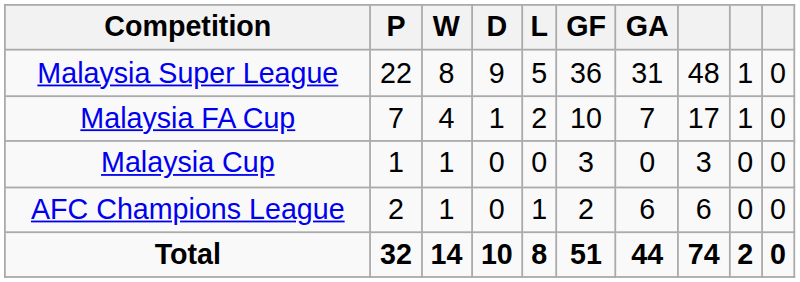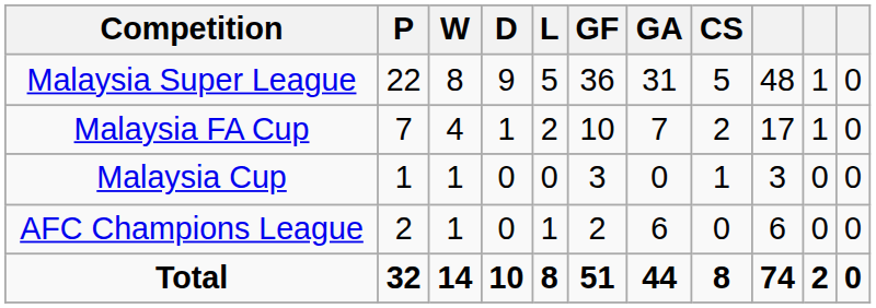+ column: CS | 5 | 2 | 1 | 0 | 8
